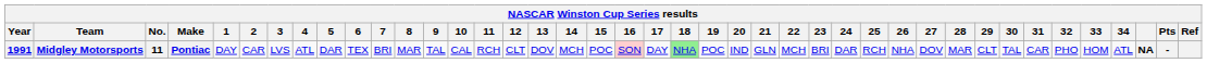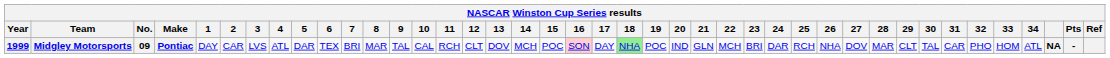Midgley Motorsports | Year: 1991 -> 1999
Midgley Motorsports | No.: 11 -> 09
